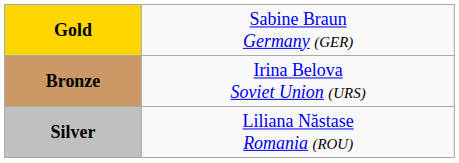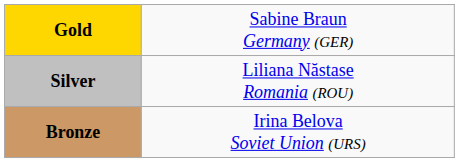rows swapped: Silver <-> Bronze
